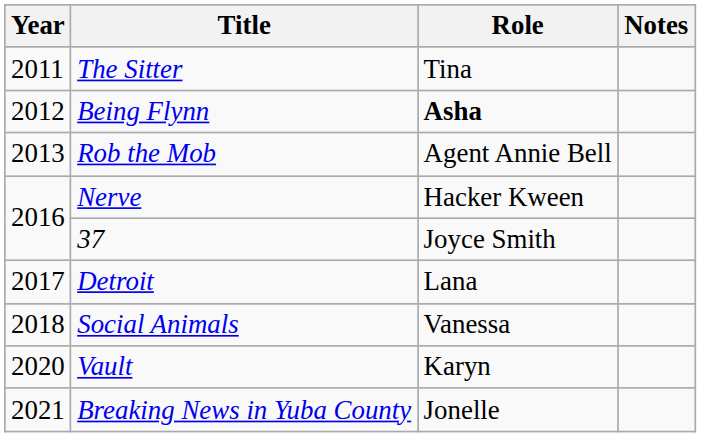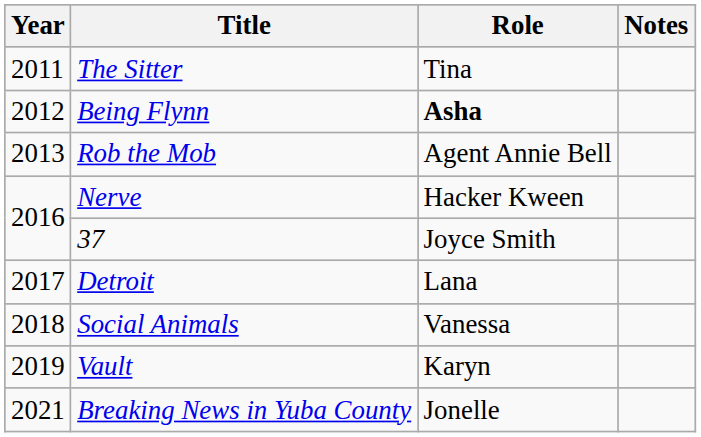Vault | Year: 2020 -> 2019
